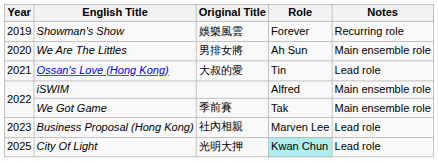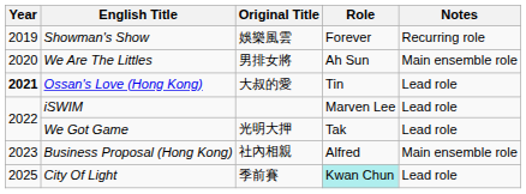Ossan's Love (Hong Kong) | Year: normal -> bold
iSWIM | Role: Alfred -> Marven Lee
iSWIM | Notes: Main ensemble role -> Lead role
We Got Game | Original Title: 季前賽 -> 光明大押
We Got Game | Notes: Main ensemble role -> Lead role
Business Proposal (Hong Kong) | Role: Marven Lee -> Alfred
Business Proposal (Hong Kong) | Notes: Lead role -> Main ensemble role
City Of Light | Original Title: 光明大押 -> 季前賽
